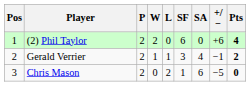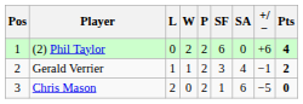columns swapped: P <-> L
